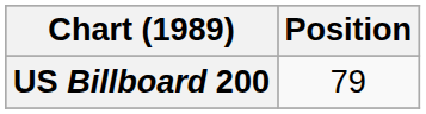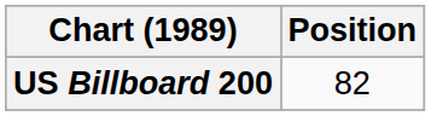US Billboard 200 | Position: 79 -> 82
